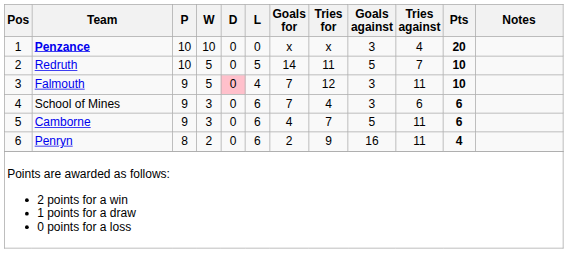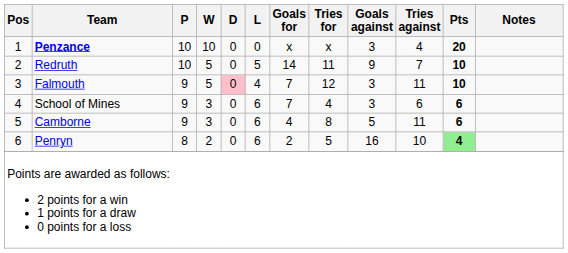Redruth | Goals against: 5 -> 9
Camborne | Tries for: 7 -> 8
Penryn | Tries for: 9 -> 5
Penryn | Tries against: 11 -> 10
Penryn | Pts: no background -> lightgreen background
